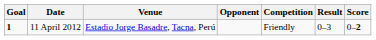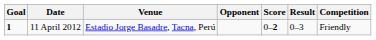columns swapped: Score <-> Competition
